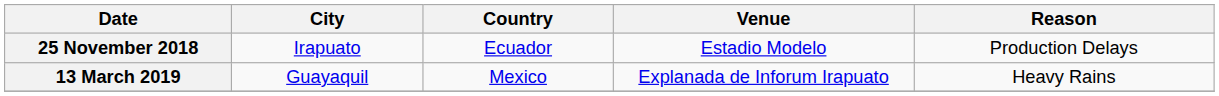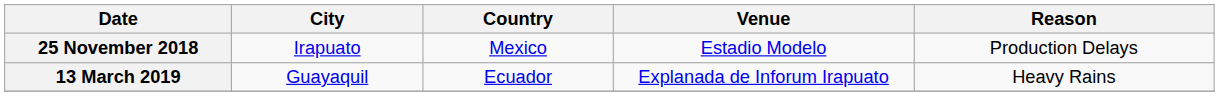25 November 2018 | Country: Ecuador -> Mexico
13 March 2019 | Country: Mexico -> Ecuador
